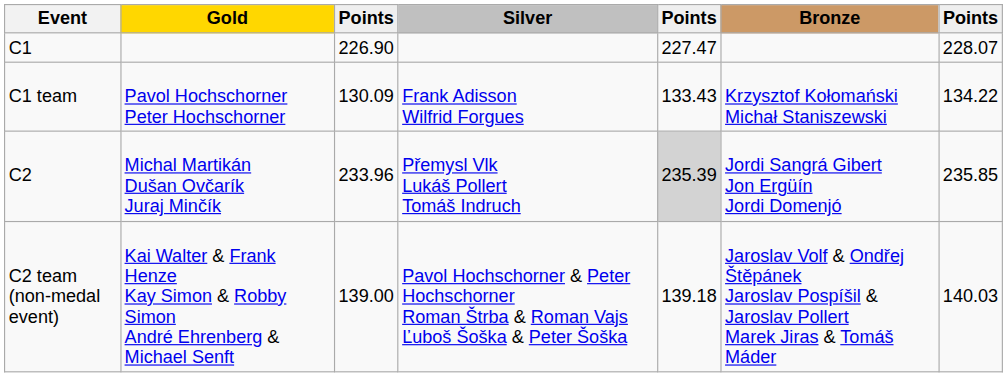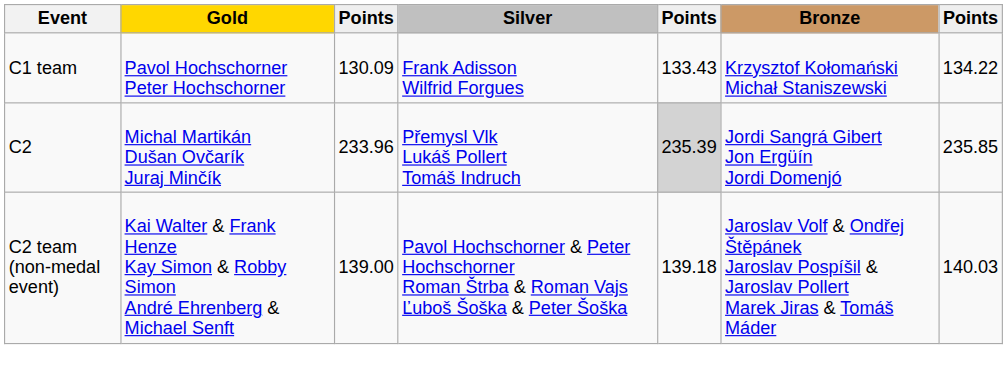- row: C1 | 226.90 | 227.47 | 228.07
